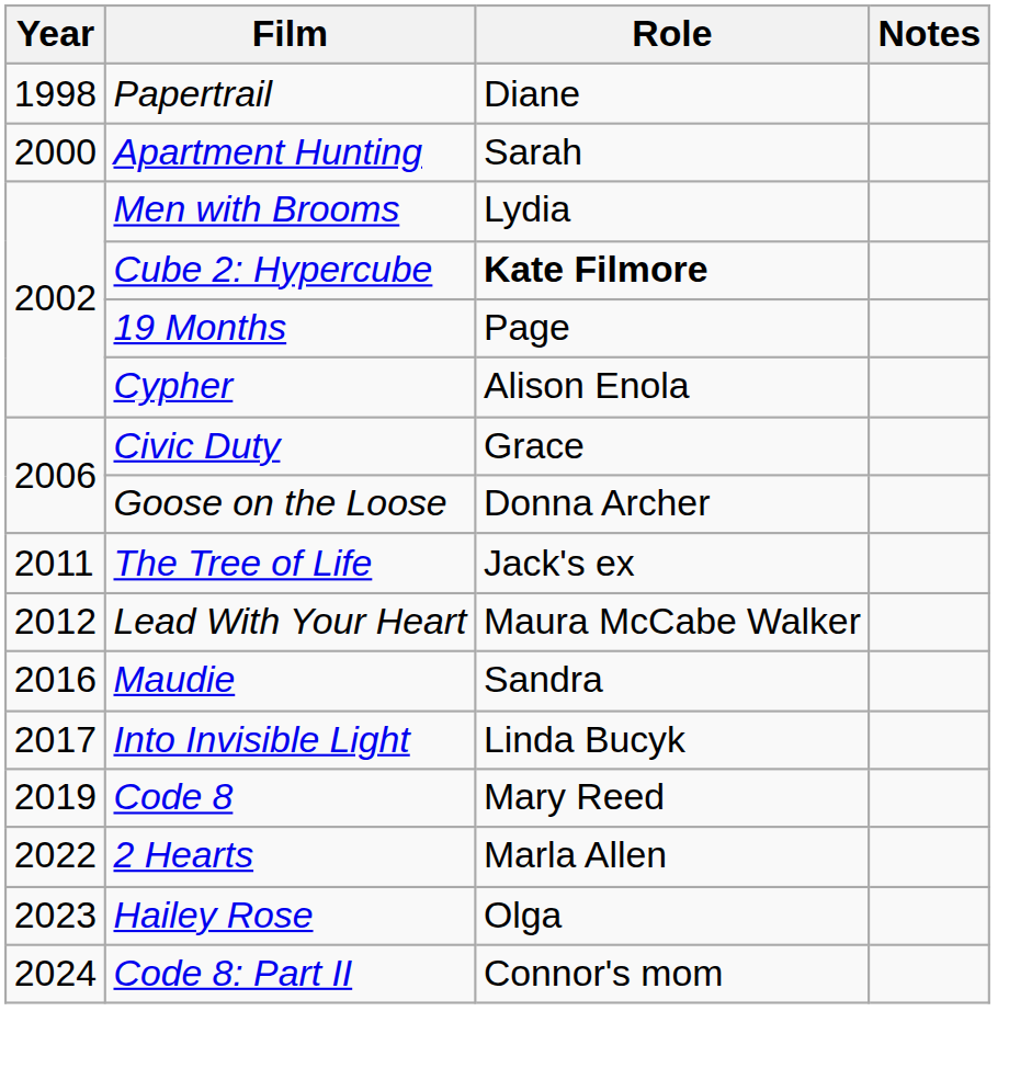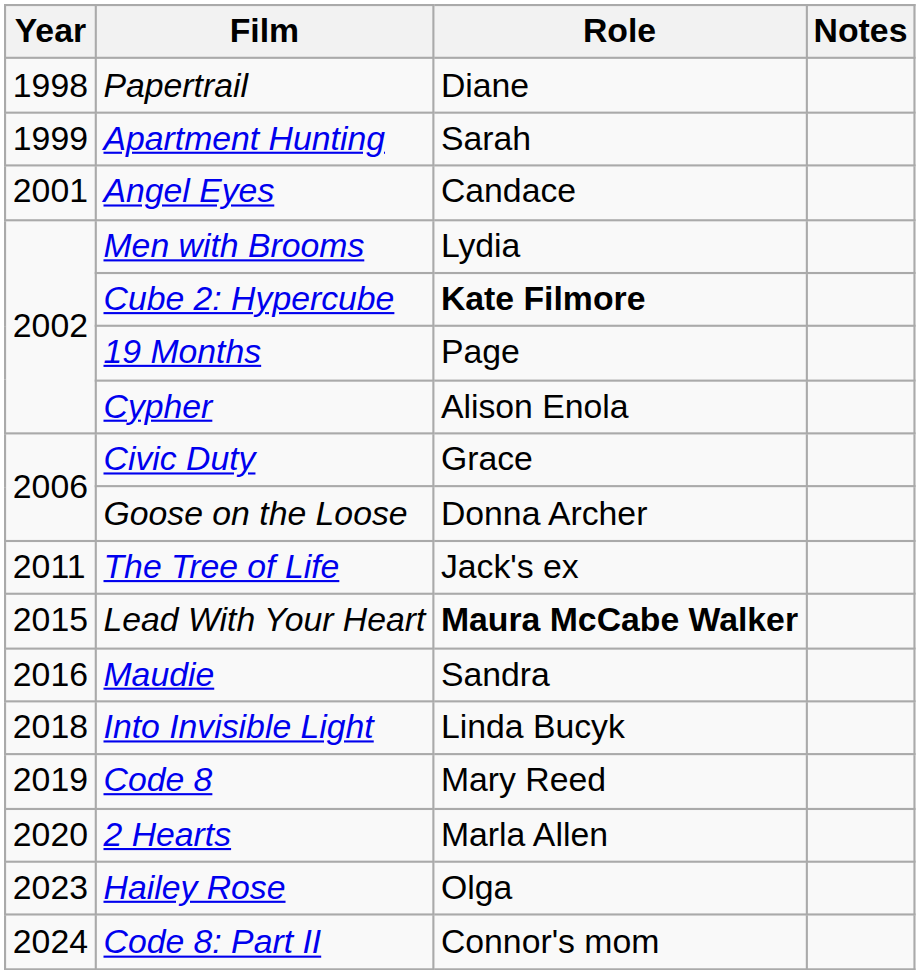Apartment Hunting | Year: 2000 -> 1999
+ row: 2001 | Angel Eyes | Candace
Lead With Your Heart | Year: 2012 -> 2015
Lead With Your Heart | Role: normal -> bold
Into Invisible Light | Year: 2017 -> 2018
2 Hearts | Year: 2022 -> 2020
